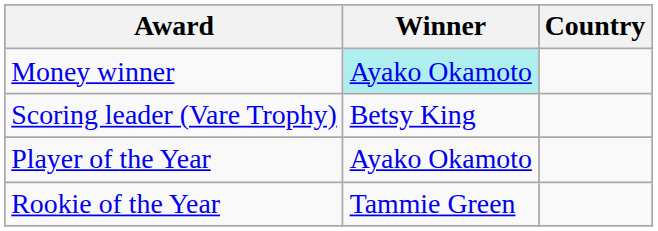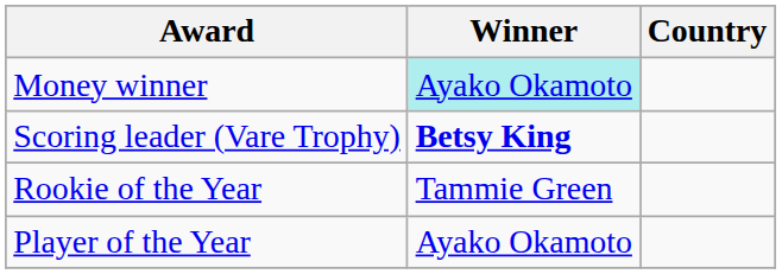Scoring leader (Vare Trophy) | Winner: normal -> bold
rows swapped: Player of the Year <-> Rookie of the Year
